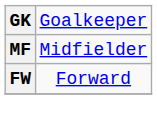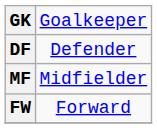+ row: DF | Defender
